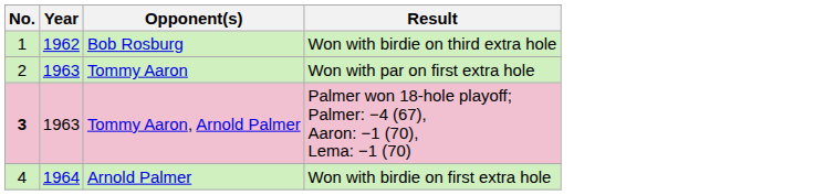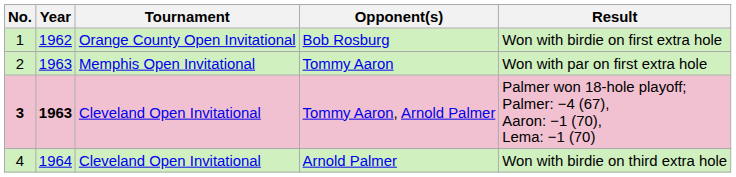+ column: Tournament | Orange County Open Invitational | Memphis Open Invitational | Cleveland Open Invitational | Cleveland Open Invitational
Bob Rosburg | Result: Won with birdie on third extra hole -> Won with birdie on first extra hole
Tommy Aaron, Arnold Palmer | Year: normal -> bold
Arnold Palmer | Result: Won with birdie on first extra hole -> Won with birdie on third extra hole
